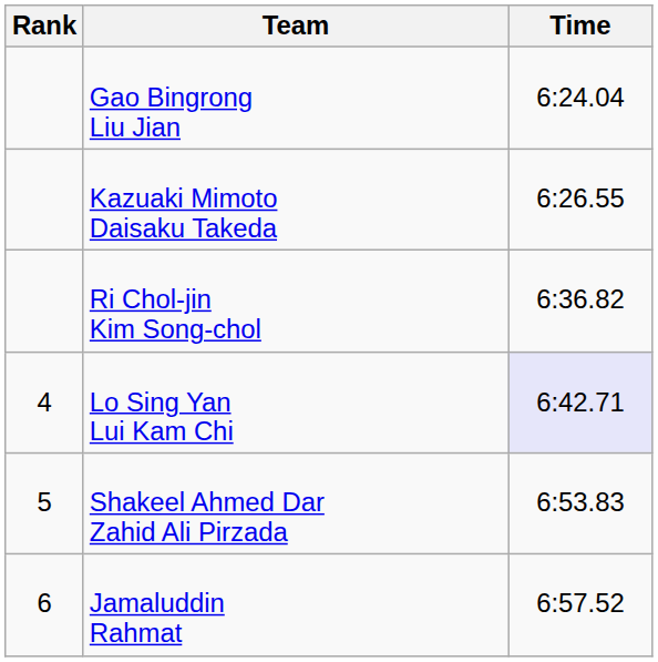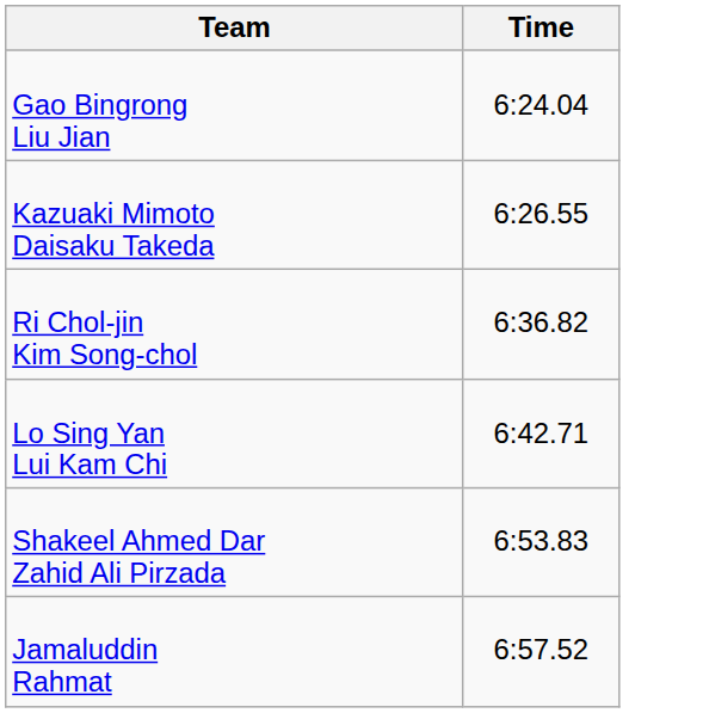- column: Rank | 4 | 5 | 6
Lo Sing Yan Lui Kam Chi | Time: lavender background -> no background
